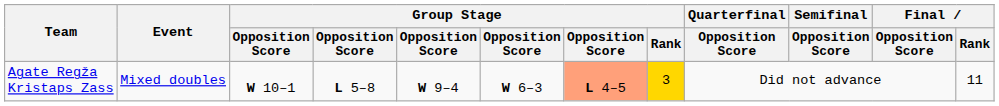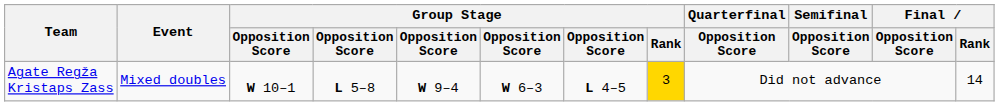Agate Regža Kristaps Zass | column 7: lightsalmon background -> no background
Agate Regža Kristaps Zass | Final / Rank: 11 -> 14
